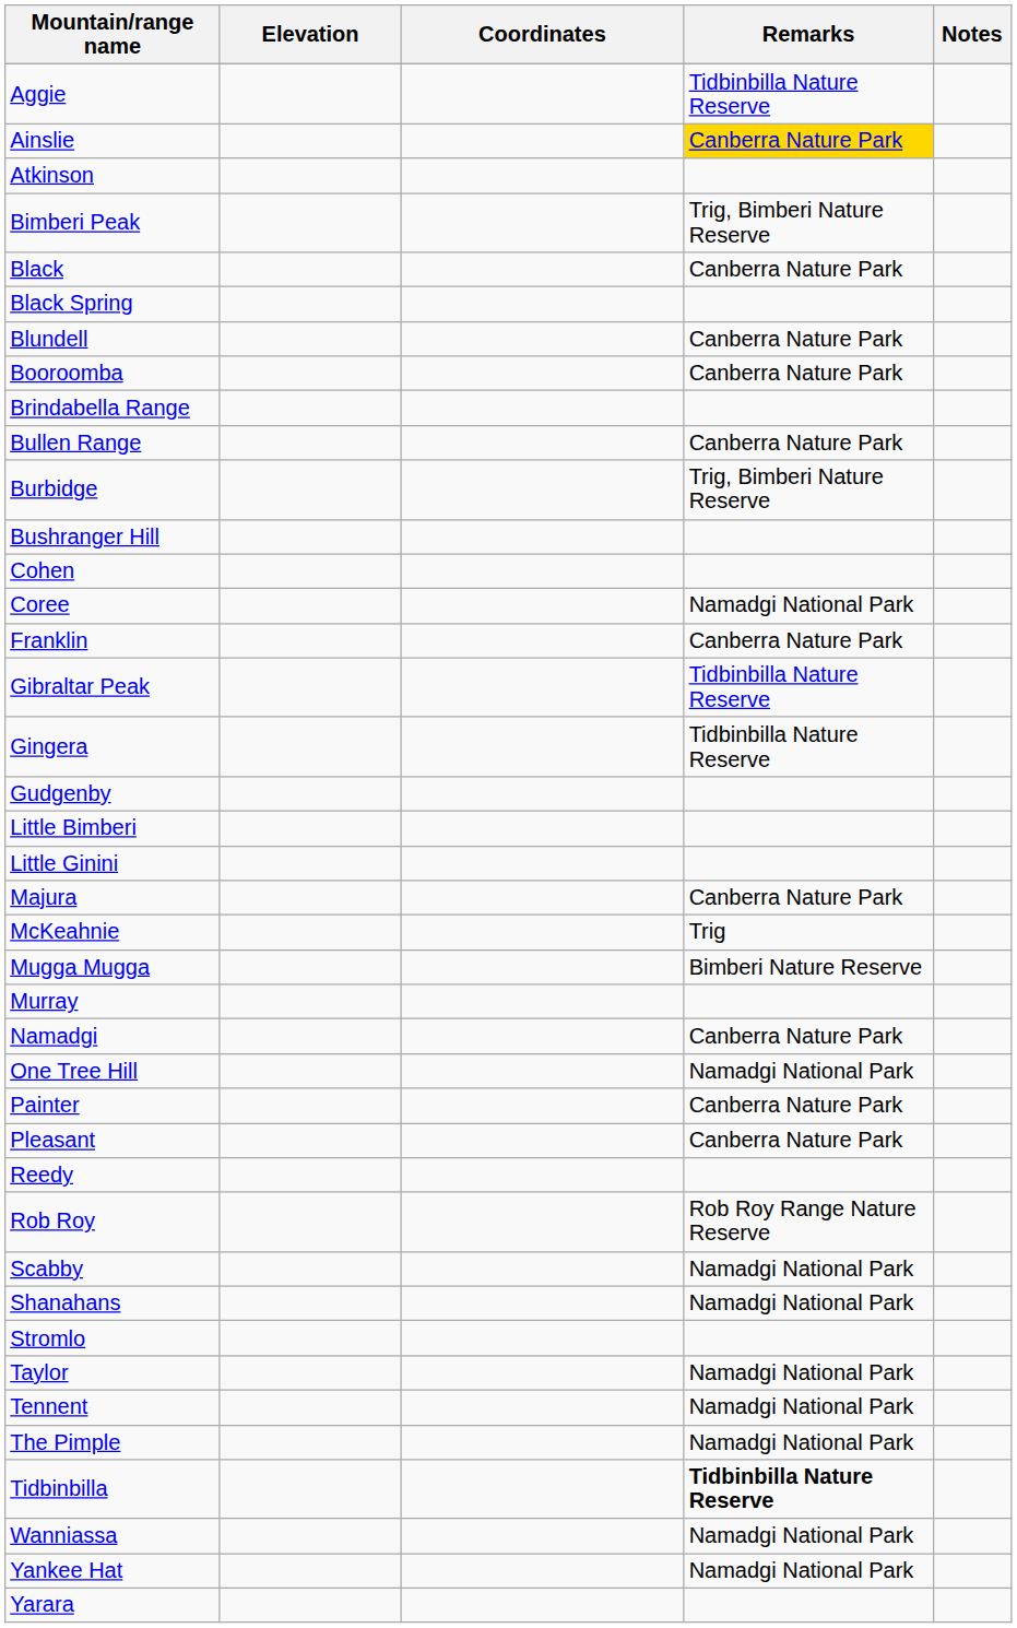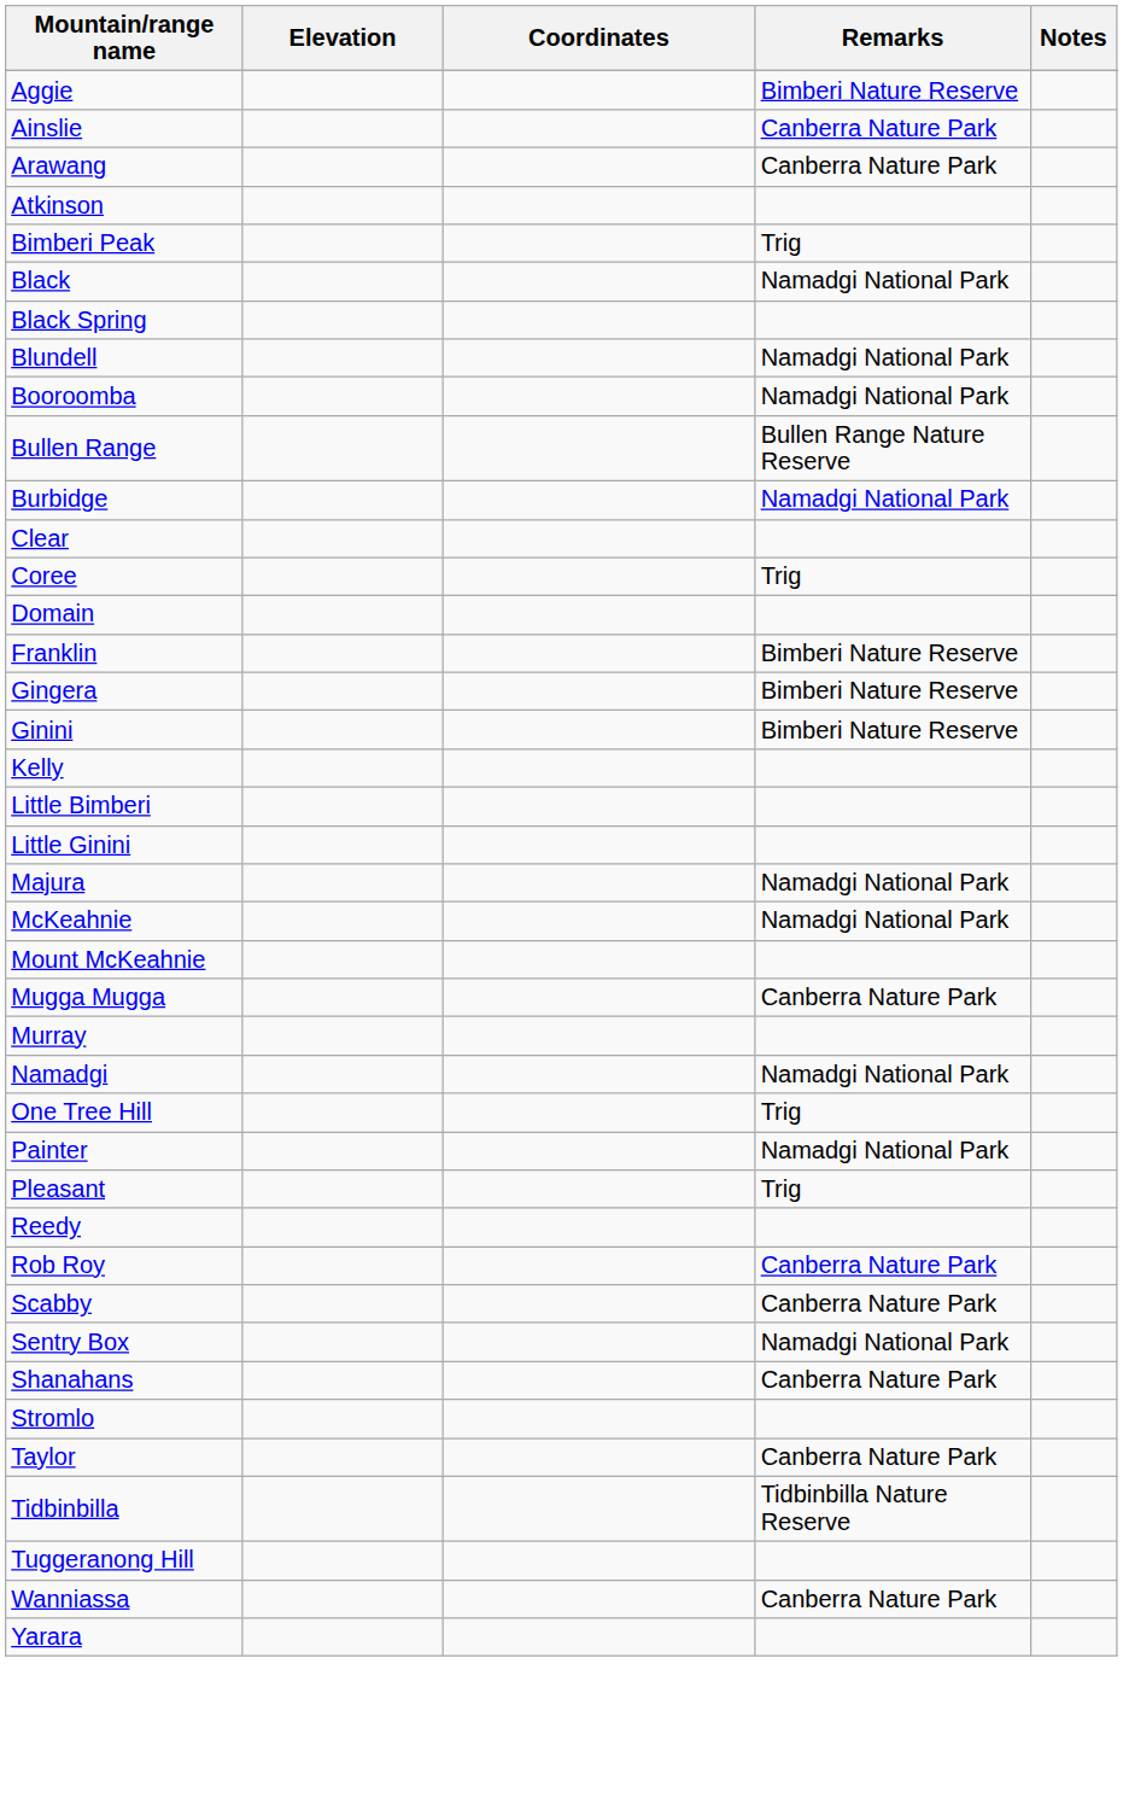Aggie | Remarks: Tidbinbilla Nature Reserve -> Bimberi Nature Reserve
Ainslie | Remarks: gold background -> no background
+ row: Arawang | Canberra Nature Park
Bimberi Peak | Remarks: Trig, Bimberi Nature Reserve -> Trig
Black | Remarks: Canberra Nature Park -> Namadgi National Park
Blundell | Remarks: Canberra Nature Park -> Namadgi National Park
Booroomba | Remarks: Canberra Nature Park -> Namadgi National Park
- row: Brindabella Range
Bullen Range | Remarks: Canberra Nature Park -> Bullen Range Nature Reserve
Burbidge | Remarks: Trig, Bimberi Nature Reserve -> Namadgi National Park
- row: Bushranger Hill
+ row: Clear
- row: Cohen
Coree | Remarks: Namadgi National Park -> Trig
+ row: Domain
Franklin | Remarks: Canberra Nature Park -> Bimberi Nature Reserve
- row: Gibraltar Peak | Tidbinbilla Nature Reserve
Gingera | Remarks: Tidbinbilla Nature Reserve -> Bimberi Nature Reserve
+ row: Ginini | Bimberi Nature Reserve
- row: Gudgenby
+ row: Kelly
Majura | Remarks: Canberra Nature Park -> Namadgi National Park
McKeahnie | Remarks: Trig -> Namadgi National Park
+ row: Mount McKeahnie
Mugga Mugga | Remarks: Bimberi Nature Reserve -> Canberra Nature Park
Namadgi | Remarks: Canberra Nature Park -> Namadgi National Park
One Tree Hill | Remarks: Namadgi National Park -> Trig
Painter | Remarks: Canberra Nature Park -> Namadgi National Park
Pleasant | Remarks: Canberra Nature Park -> Trig
Rob Roy | Remarks: Rob Roy Range Nature Reserve -> Canberra Nature Park
Scabby | Remarks: Namadgi National Park -> Canberra Nature Park
+ row: Sentry Box | Namadgi National Park
Shanahans | Remarks: Namadgi National Park -> Canberra Nature Park
Taylor | Remarks: Namadgi National Park -> Canberra Nature Park
- row: Tennent | Namadgi National Park
- row: The Pimple | Namadgi National Park
Tidbinbilla | Remarks: bold -> normal
+ row: Tuggeranong Hill
Wanniassa | Remarks: Namadgi National Park -> Canberra Nature Park
- row: Yankee Hat | Namadgi National Park
